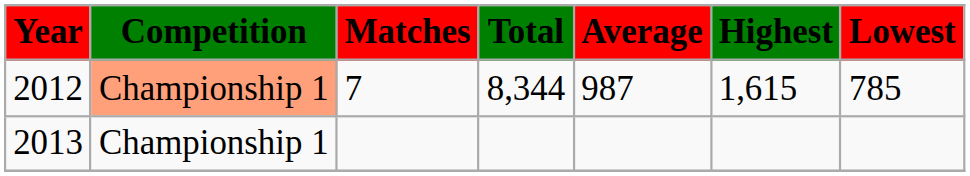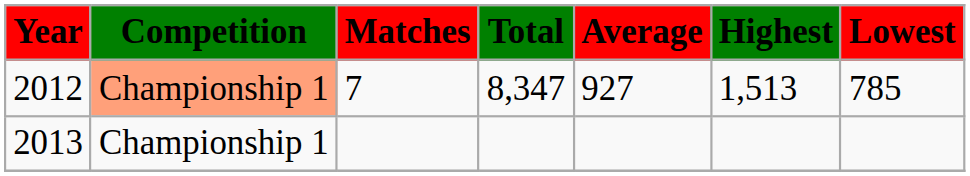2012 | Total: 8,344 -> 8,347
2012 | Average: 987 -> 927
2012 | Highest: 1,615 -> 1,513
